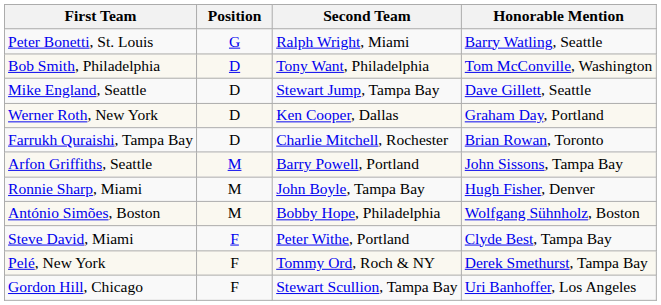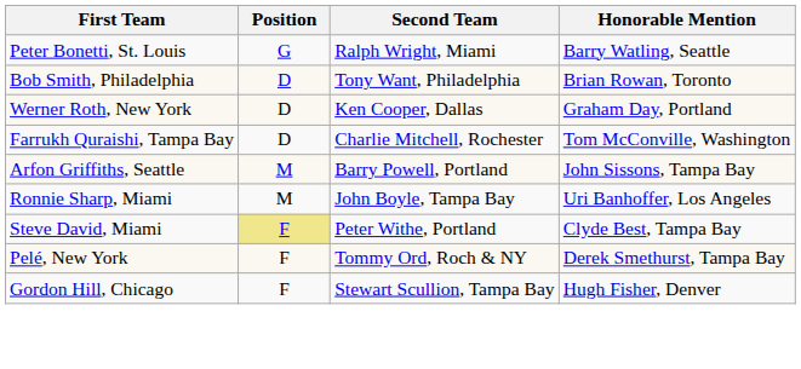Bob Smith, Philadelphia | Honorable Mention: Tom McConville, Washington -> Brian Rowan, Toronto
- row: Mike England, Seattle | D | Stewart Jump, Tampa Bay | Dave Gillett, Seattle
Farrukh Quraishi, Tampa Bay | Honorable Mention: Brian Rowan, Toronto -> Tom McConville, Washington
Ronnie Sharp, Miami | Honorable Mention: Hugh Fisher, Denver -> Uri Banhoffer, Los Angeles
- row: António Simões, Boston | M | Bobby Hope, Philadelphia | Wolfgang Sühnholz, Boston
Steve David, Miami | Position: no background -> khaki background
Gordon Hill, Chicago | Honorable Mention: Uri Banhoffer, Los Angeles -> Hugh Fisher, Denver
